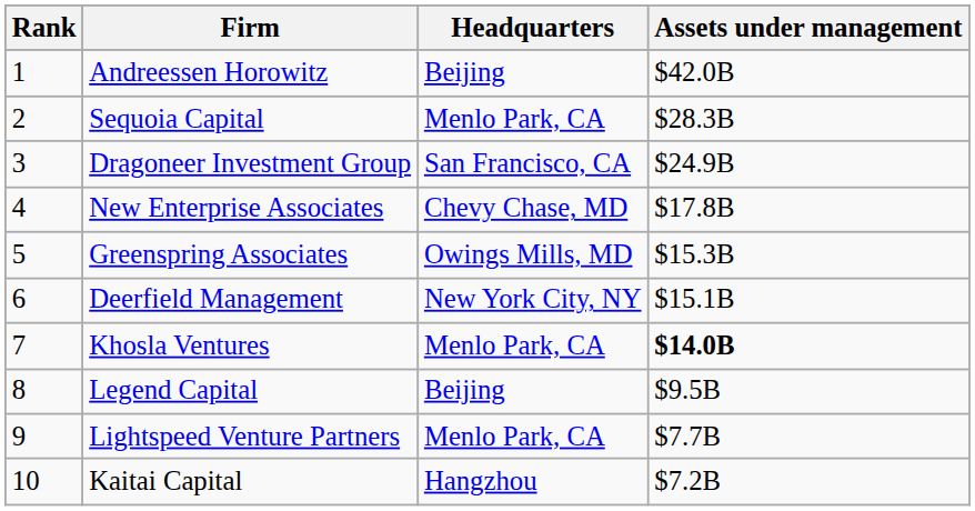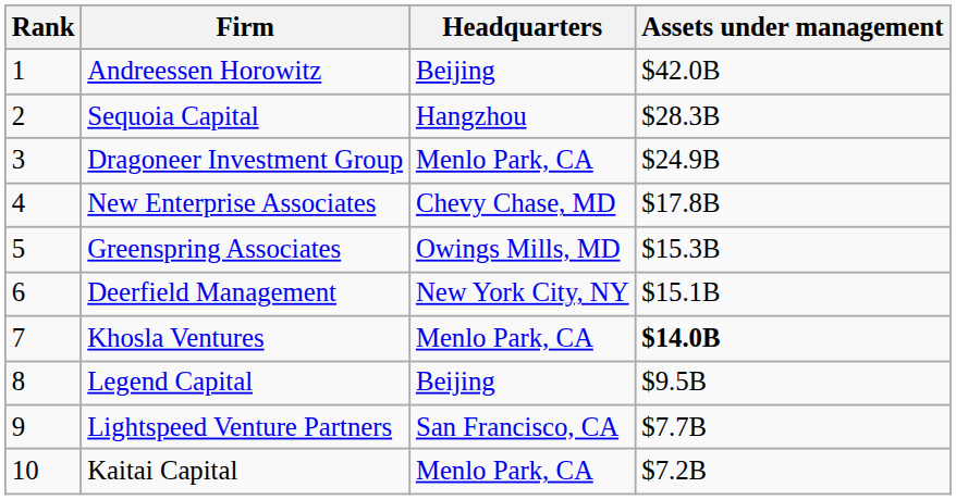Sequoia Capital | Headquarters: Menlo Park, CA -> Hangzhou
Dragoneer Investment Group | Headquarters: San Francisco, CA -> Menlo Park, CA
Lightspeed Venture Partners | Headquarters: Menlo Park, CA -> San Francisco, CA
Kaitai Capital | Headquarters: Hangzhou -> Menlo Park, CA
